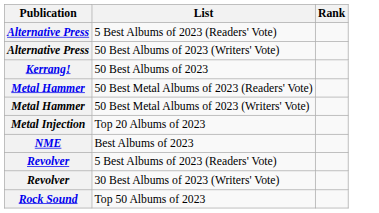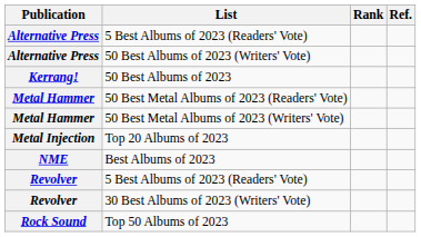+ column: Ref.
